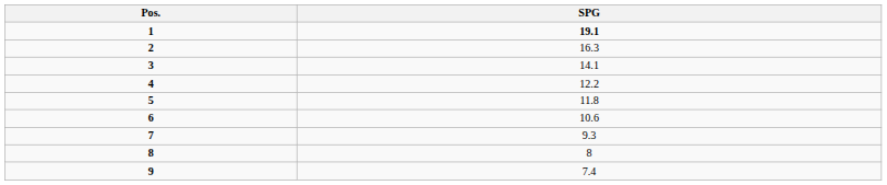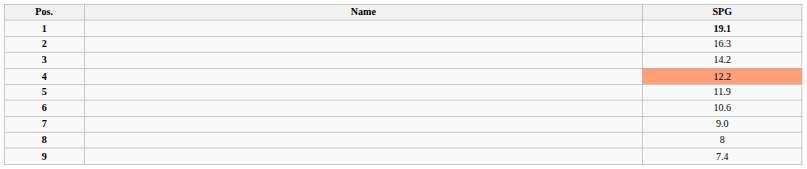+ column: Name
3 | SPG: 14.1 -> 14.2
4 | SPG: no background -> lightsalmon background
5 | SPG: 11.8 -> 11.9
7 | SPG: 9.3 -> 9.0
